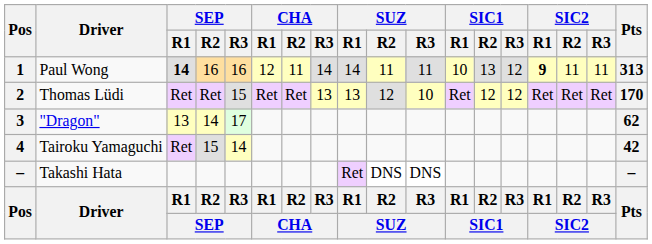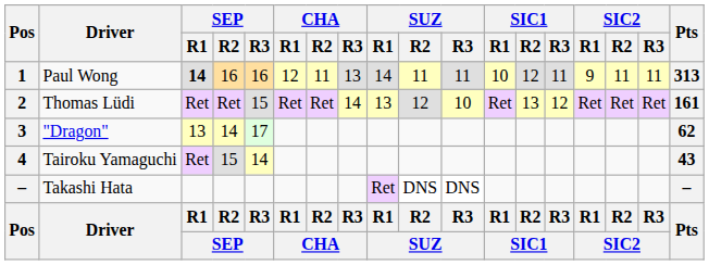Paul Wong | CHA / R3: 14 -> 13
Paul Wong | SIC1 / R2: 13 -> 12
Paul Wong | SIC1 / R3: 12 -> 11
Paul Wong | SIC2 / R1: bold -> normal
Thomas Lüdi | CHA / R3: 13 -> 14
Thomas Lüdi | SIC1 / R2: 12 -> 13
Thomas Lüdi | Pts: 170 -> 161
Tairoku Yamaguchi | Pts: 42 -> 43
